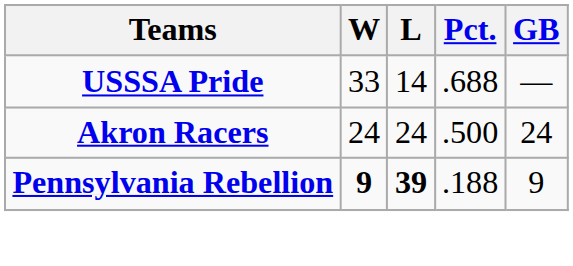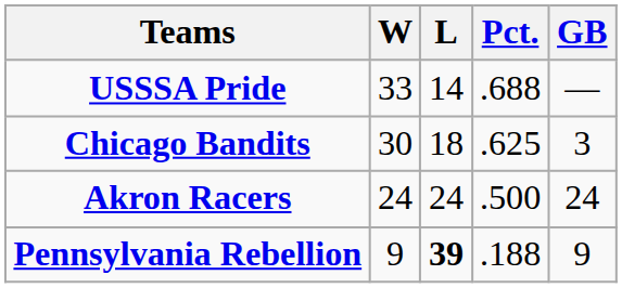+ row: Chicago Bandits | 30 | 18 | .625 | 3
Pennsylvania Rebellion | W: bold -> normal
